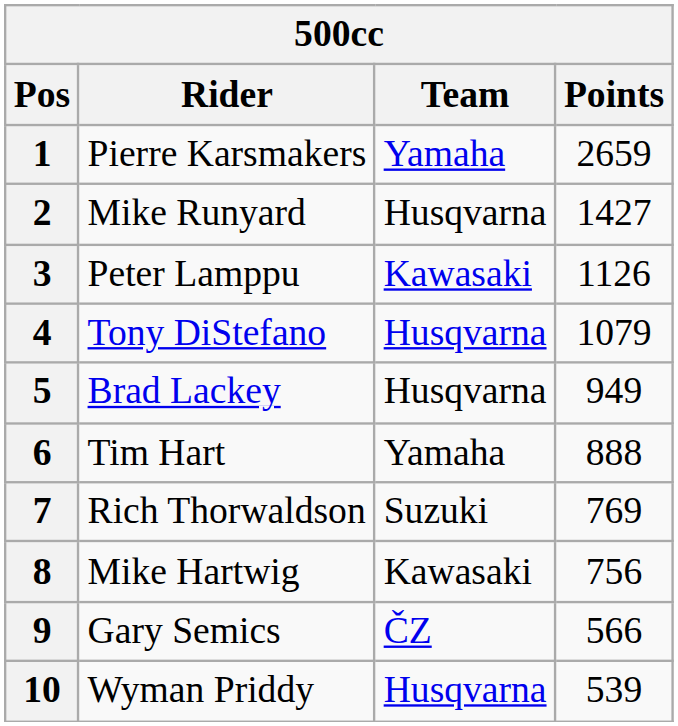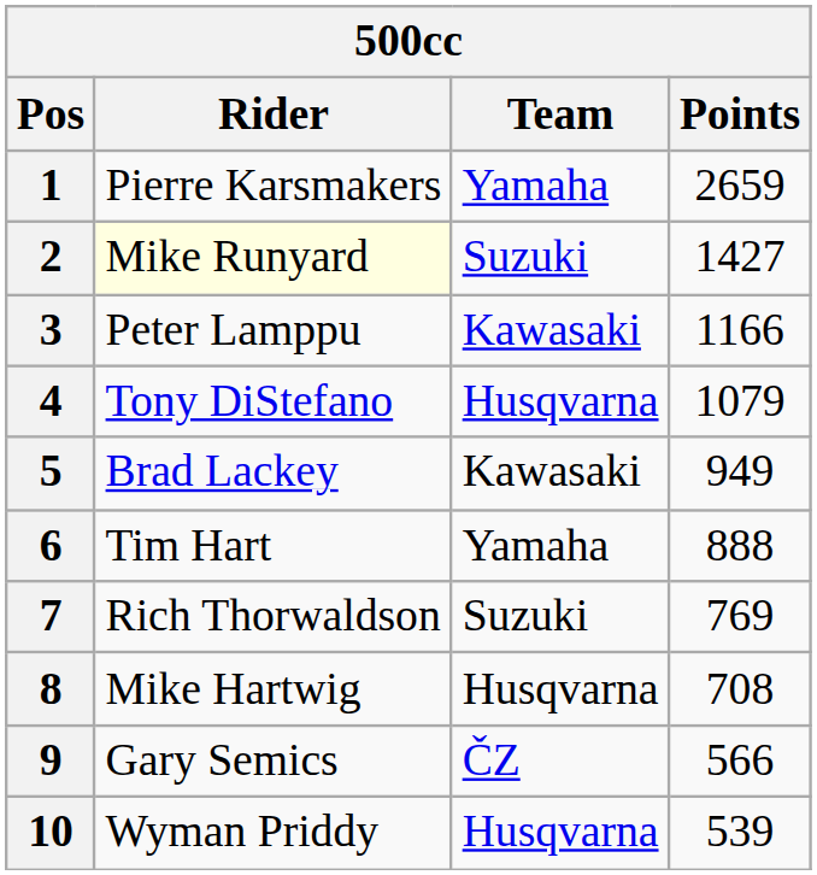2 | Rider: no background -> lightyellow background
2 | Team: Husqvarna -> Suzuki
3 | Points: 1126 -> 1166
5 | Team: Husqvarna -> Kawasaki
8 | Team: Kawasaki -> Husqvarna
8 | Points: 756 -> 708
